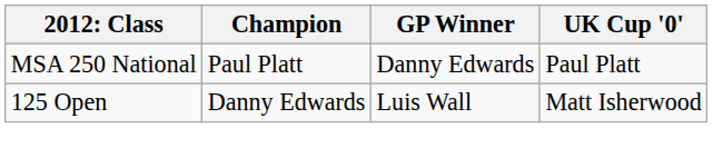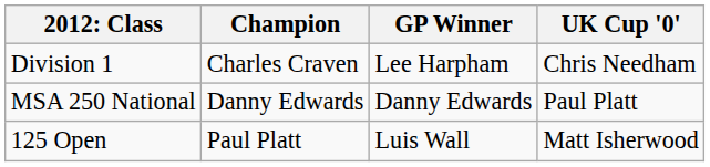+ row: Division 1 | Charles Craven | Lee Harpham | Chris Needham
MSA 250 National | Champion: Paul Platt -> Danny Edwards
125 Open | Champion: Danny Edwards -> Paul Platt
